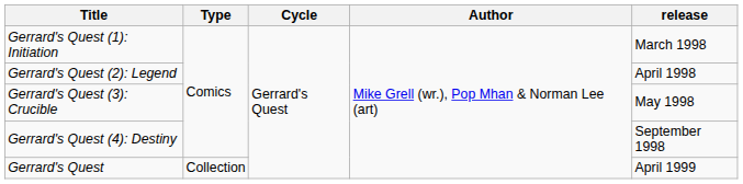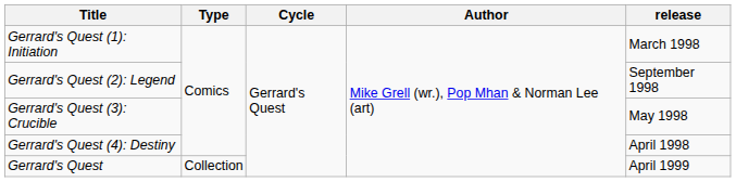Gerrard's Quest (2): Legend | release: April 1998 -> September 1998
Gerrard's Quest (4): Destiny | release: September 1998 -> April 1998
